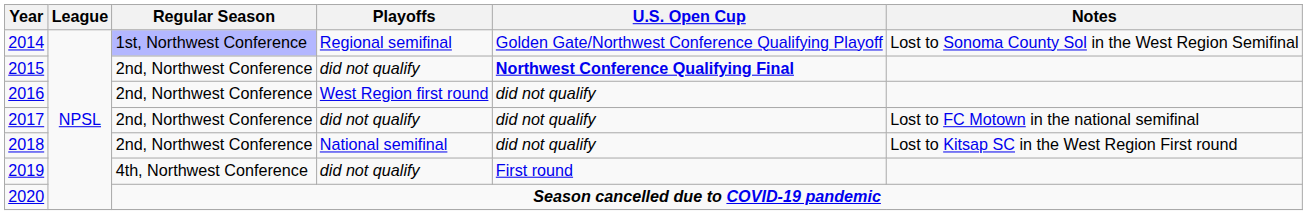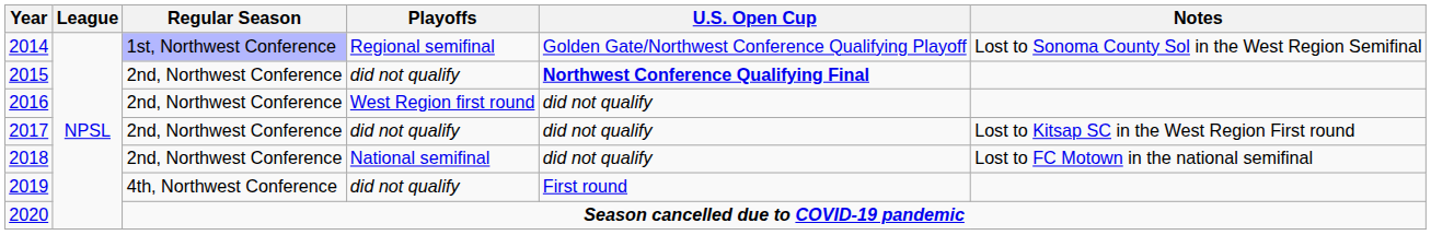2017 | Notes: Lost to FC Motown in the national semifinal -> Lost to Kitsap SC in the West Region First round
2018 | Notes: Lost to Kitsap SC in the West Region First round -> Lost to FC Motown in the national semifinal
